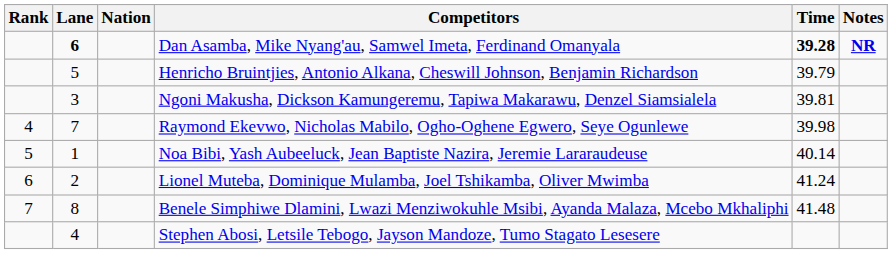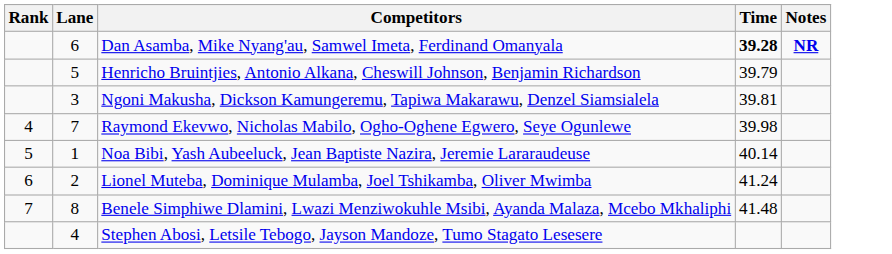- column: Nation
Dan Asamba, Mike Nyang'au, Samwel Imeta, Ferdinand Omanyala | Lane: bold -> normal
